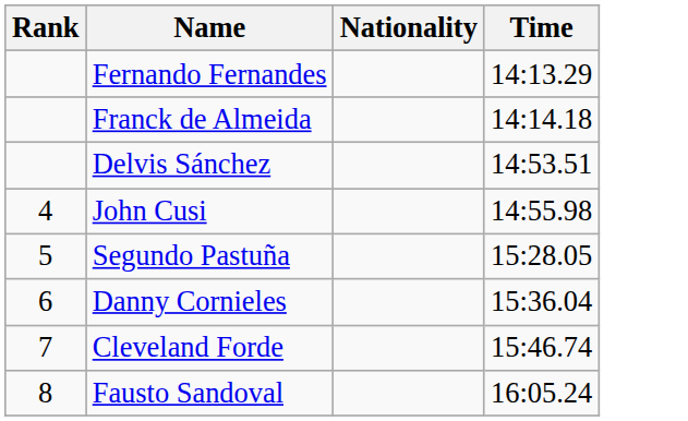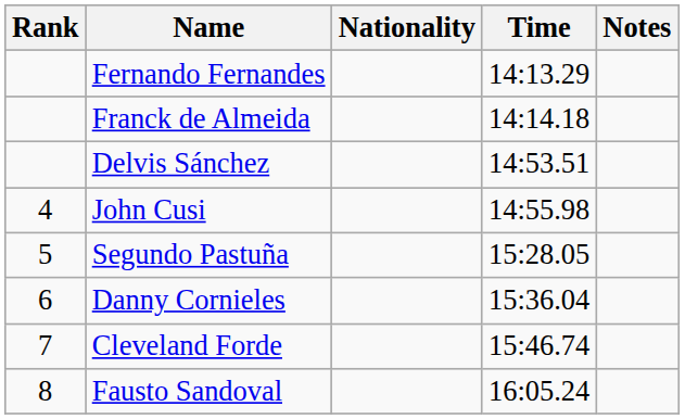+ column: Notes
